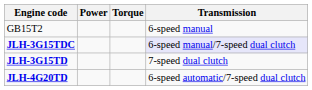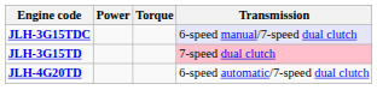- row: GB15T2 | 6-speed manual
JLH-3G15TD | Transmission: no background -> pink background
